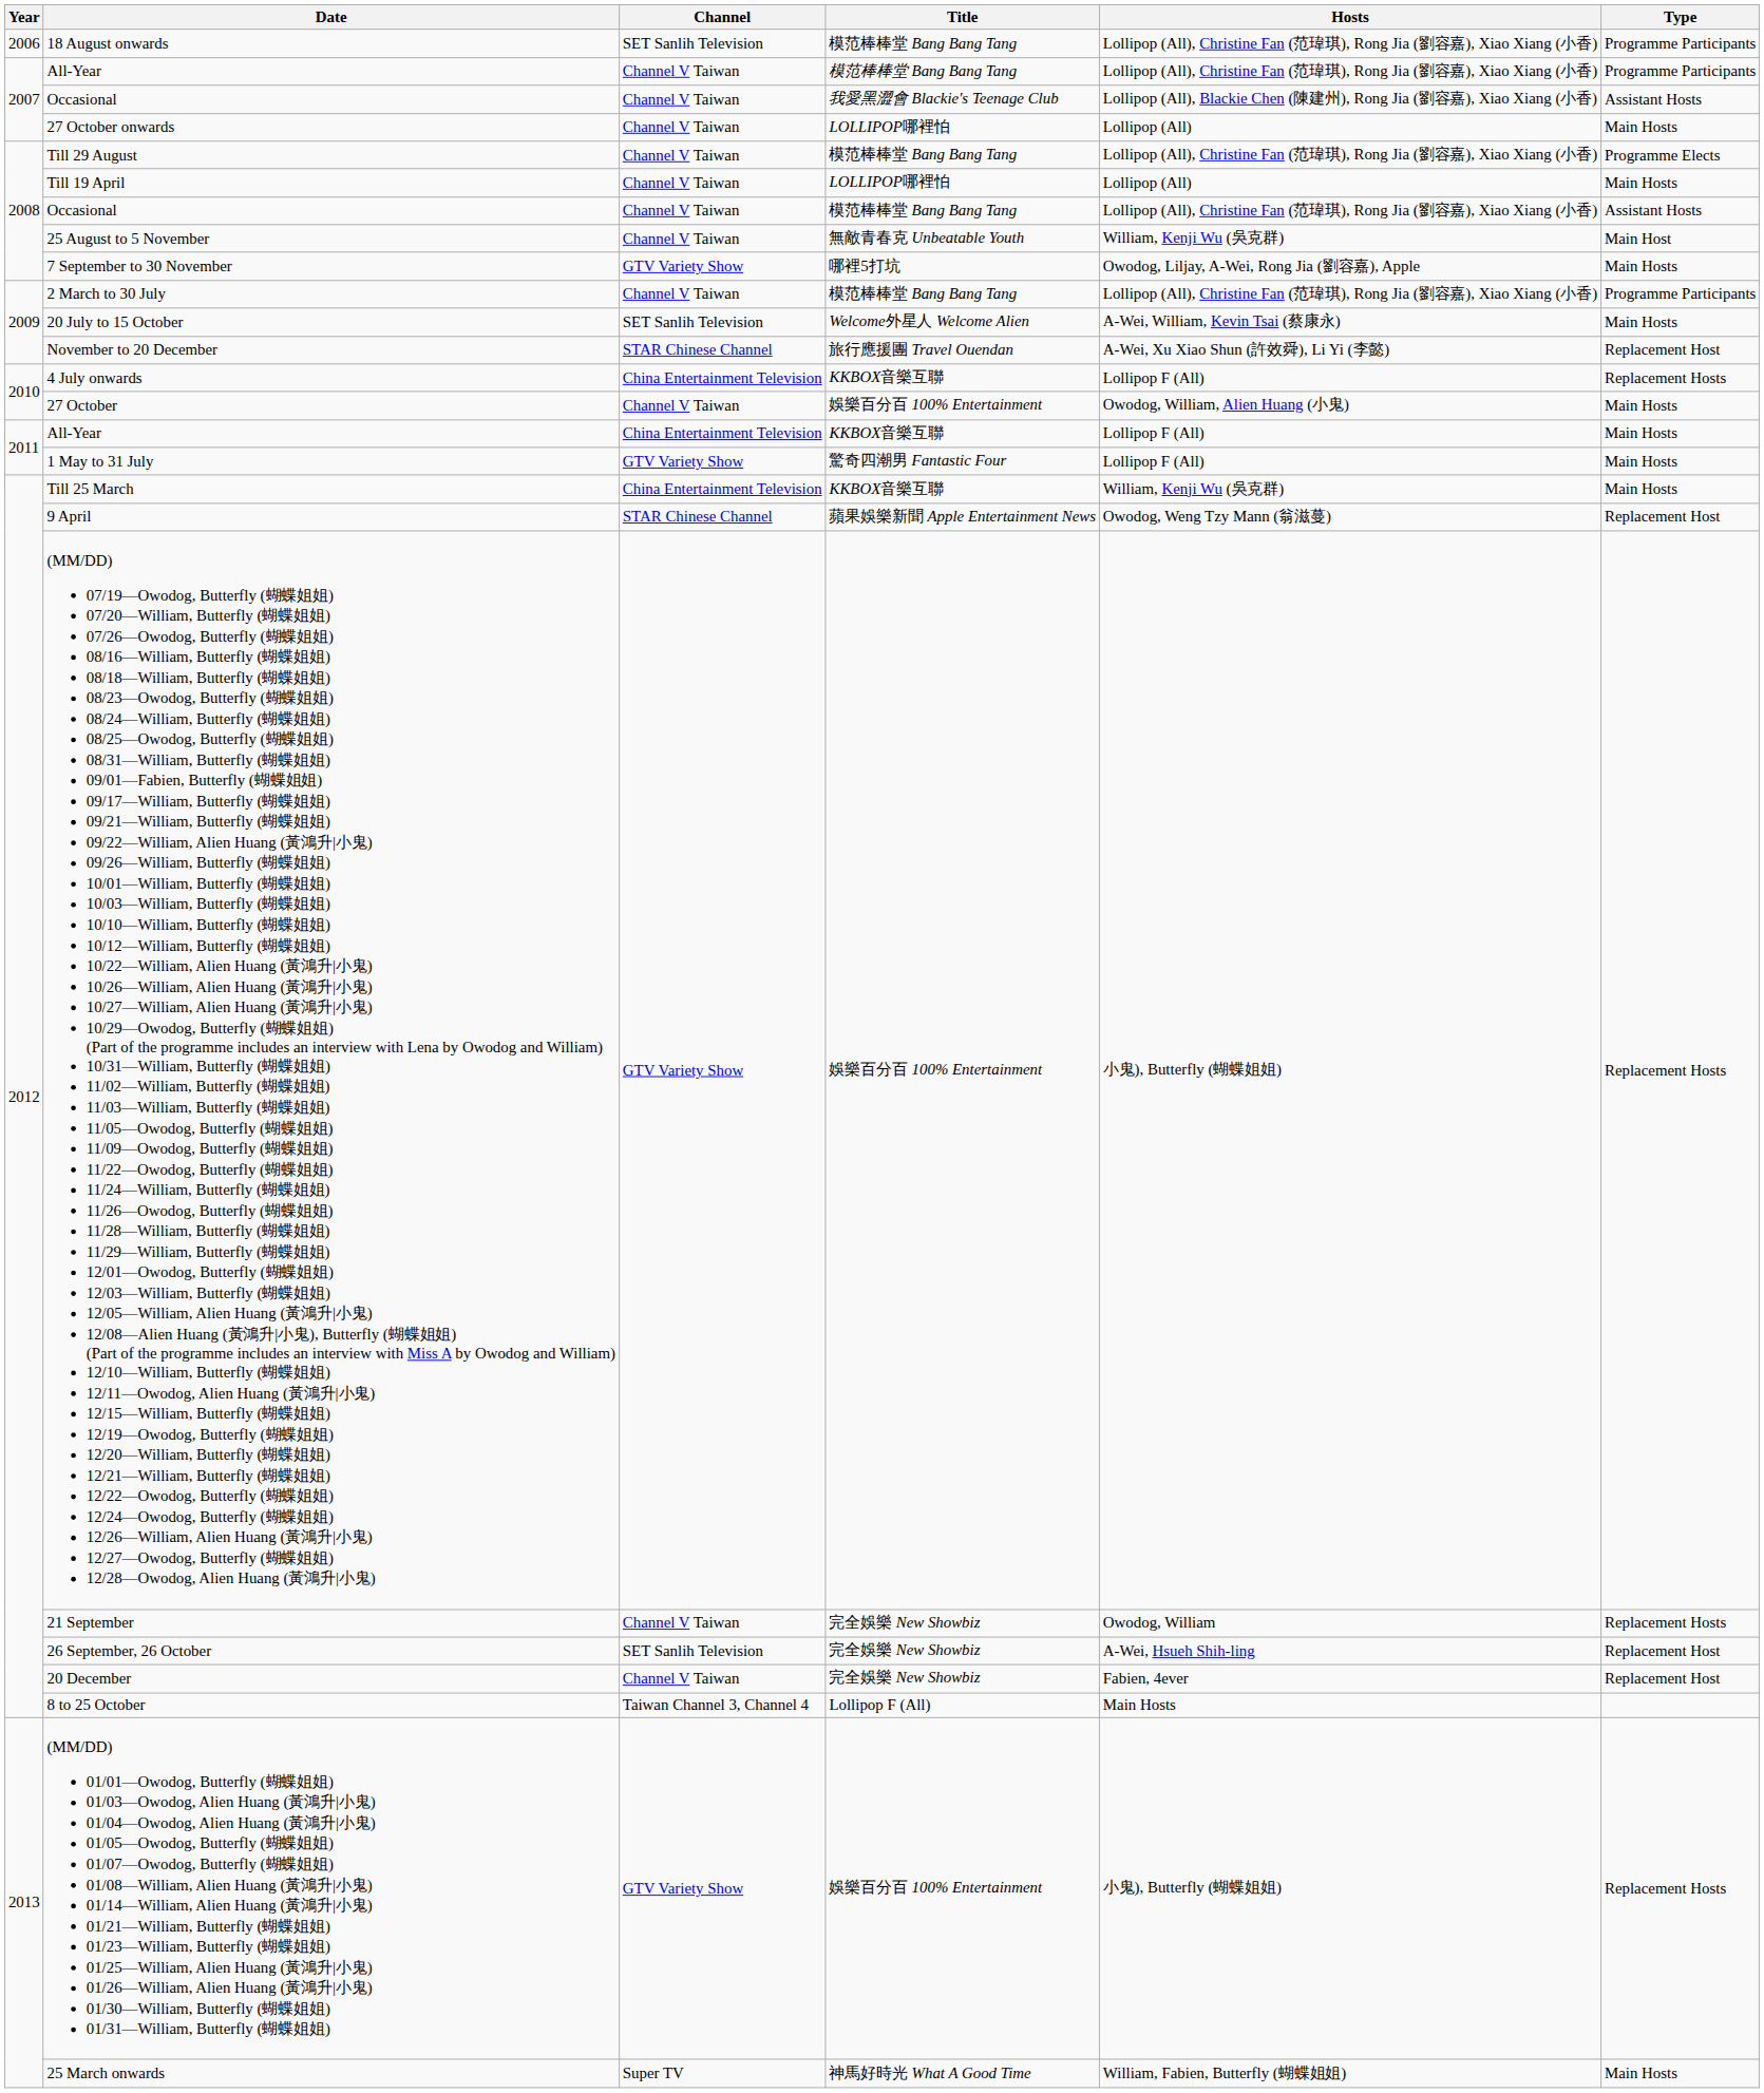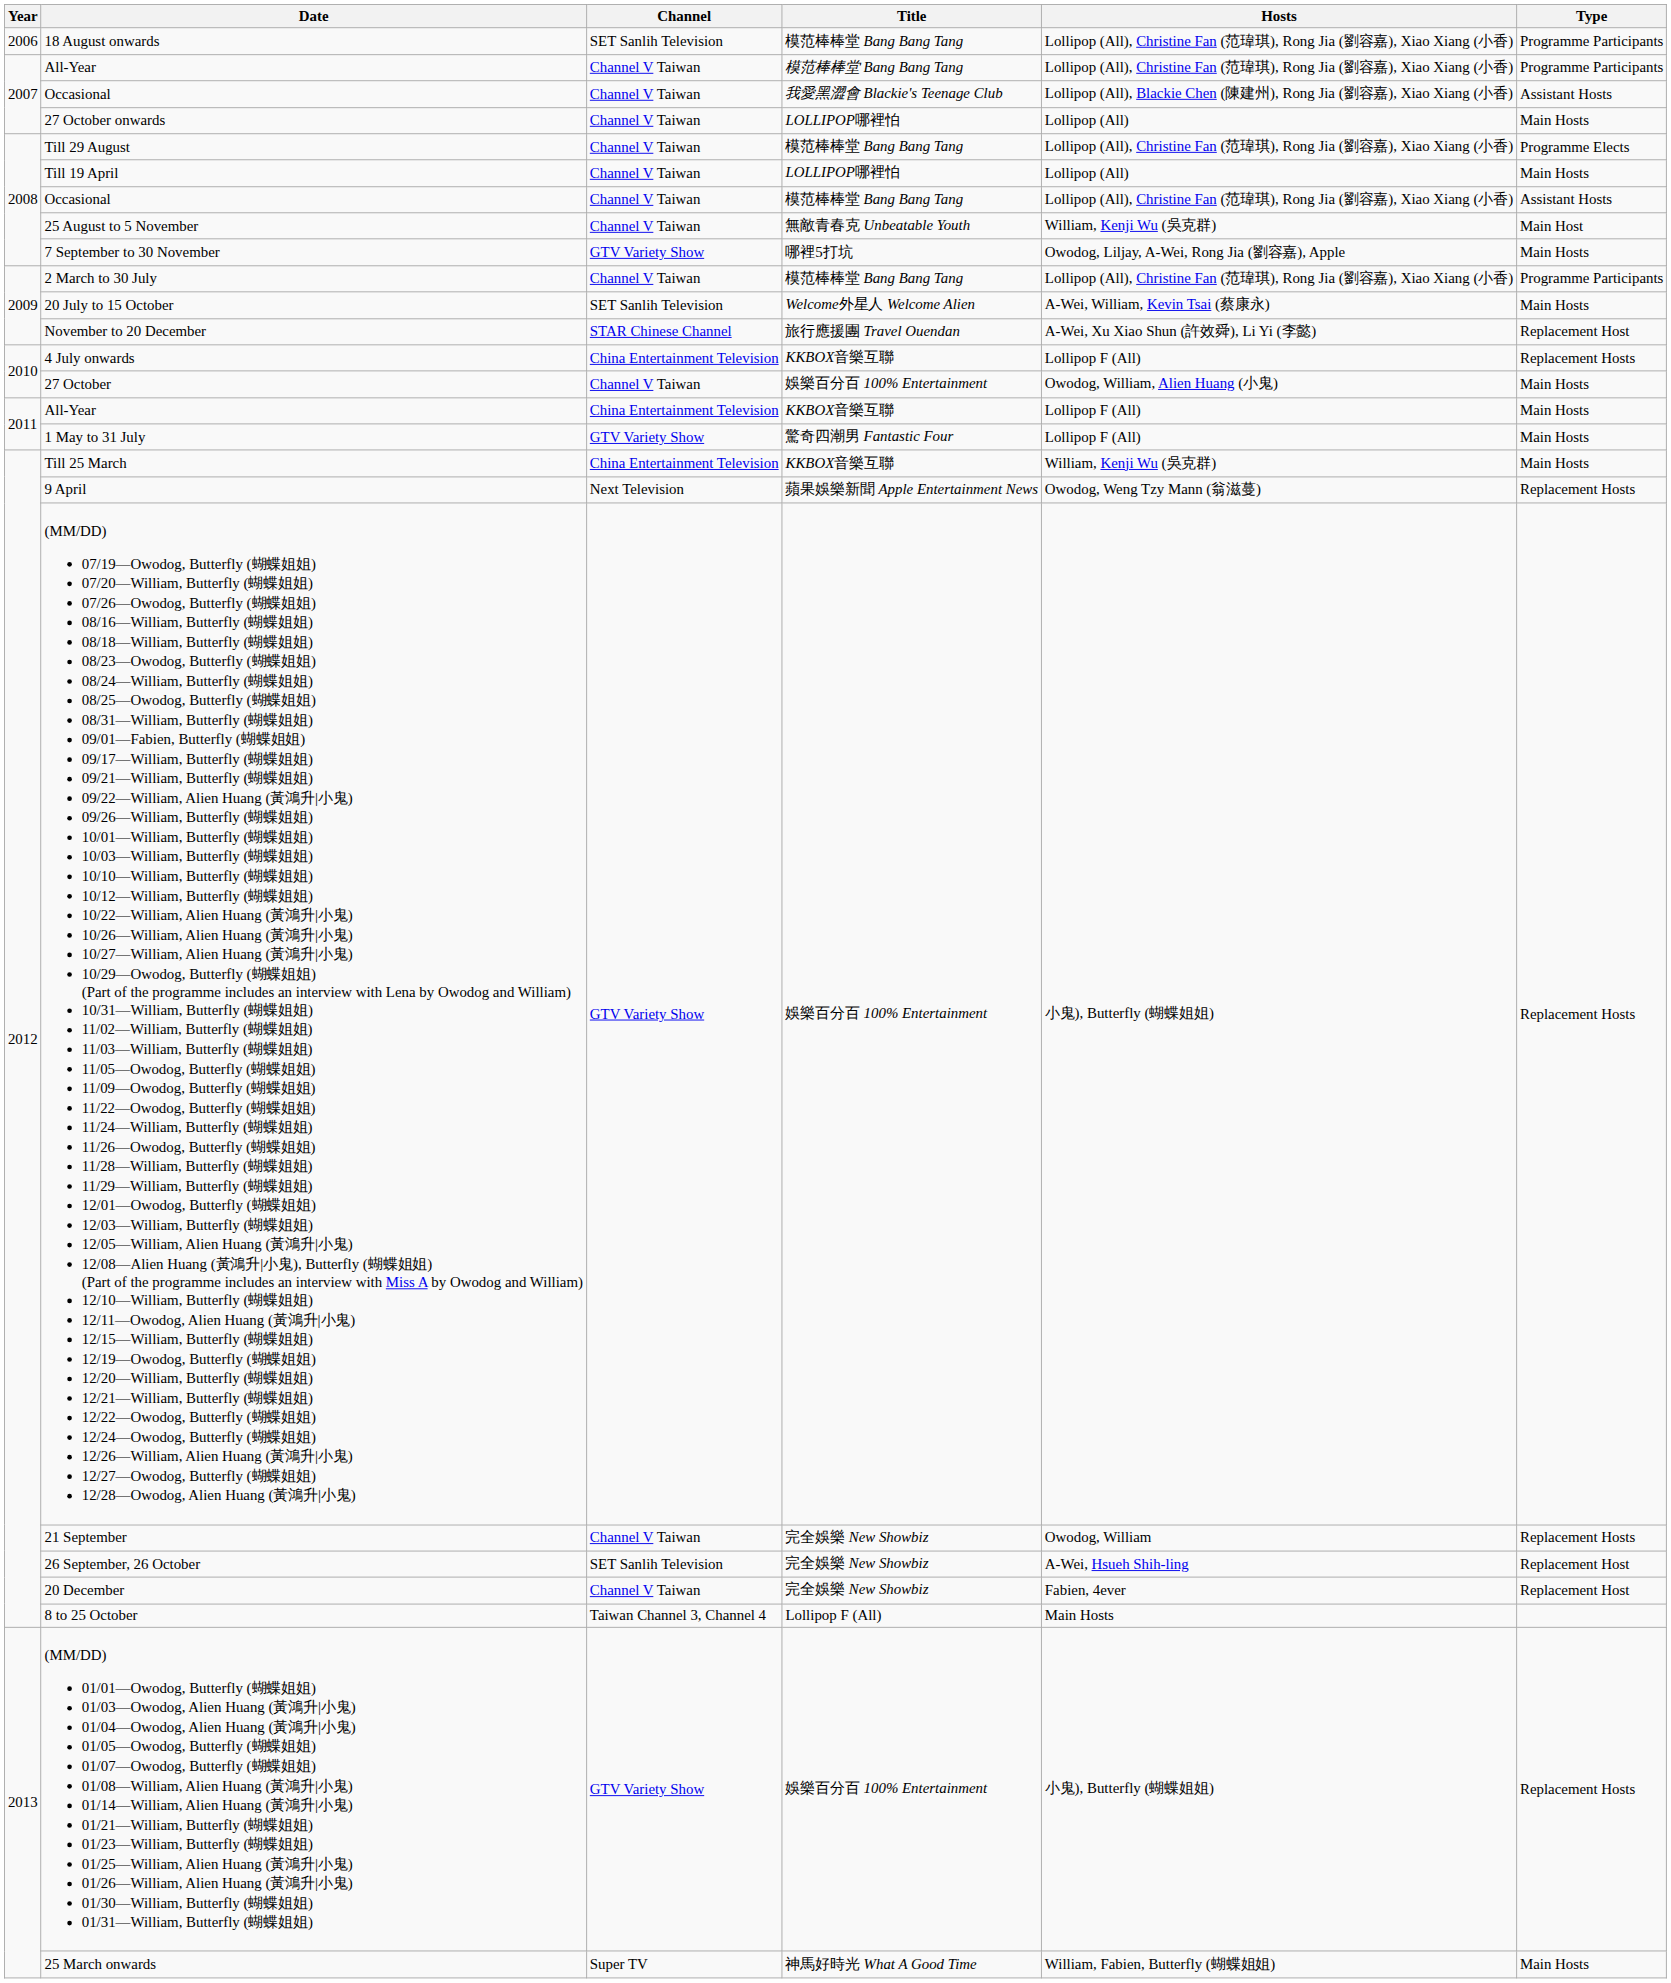9 April | Channel: STAR Chinese Channel -> Next Television
9 April | Type: Replacement Host -> Replacement Hosts
